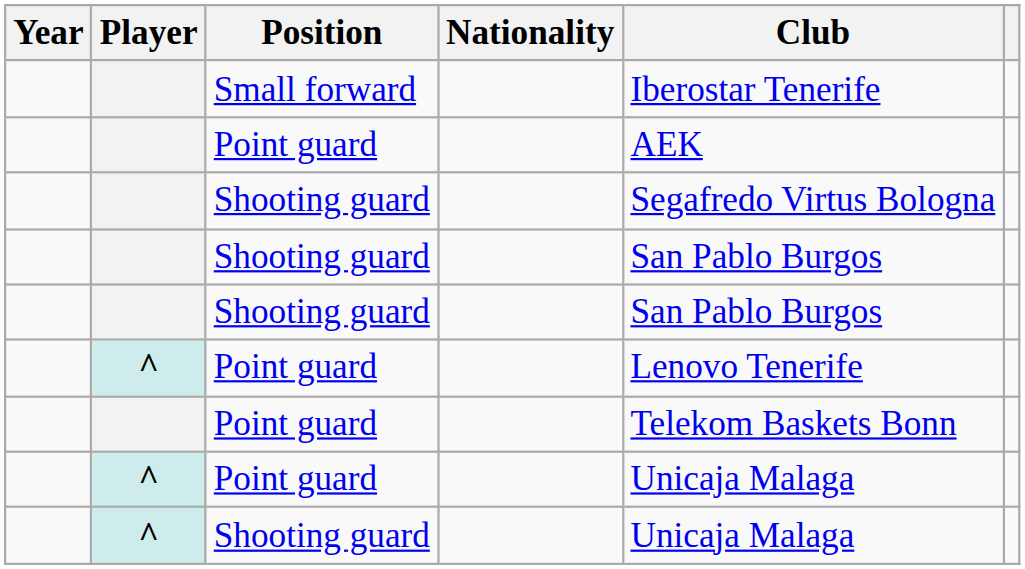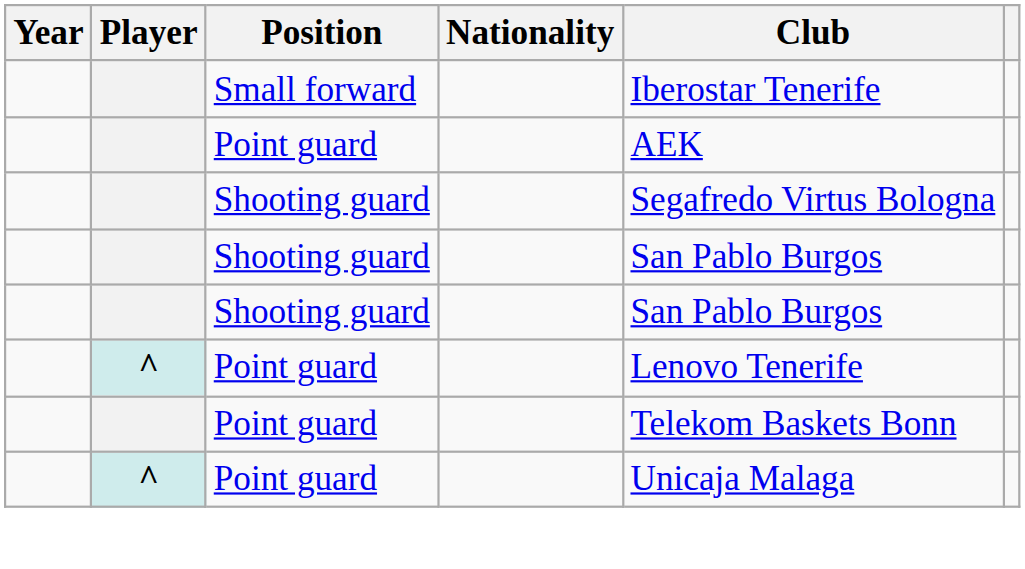- row: ^ | Shooting guard | Unicaja Malaga
